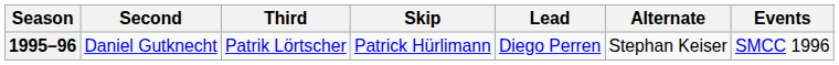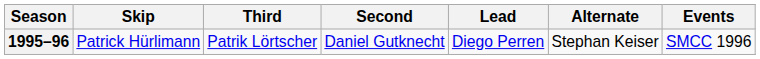columns swapped: Skip <-> Second
